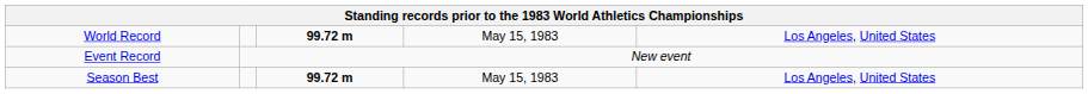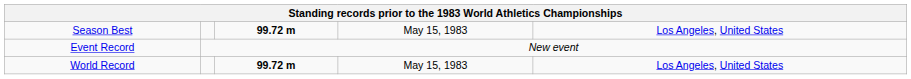rows swapped: World Record <-> Season Best
